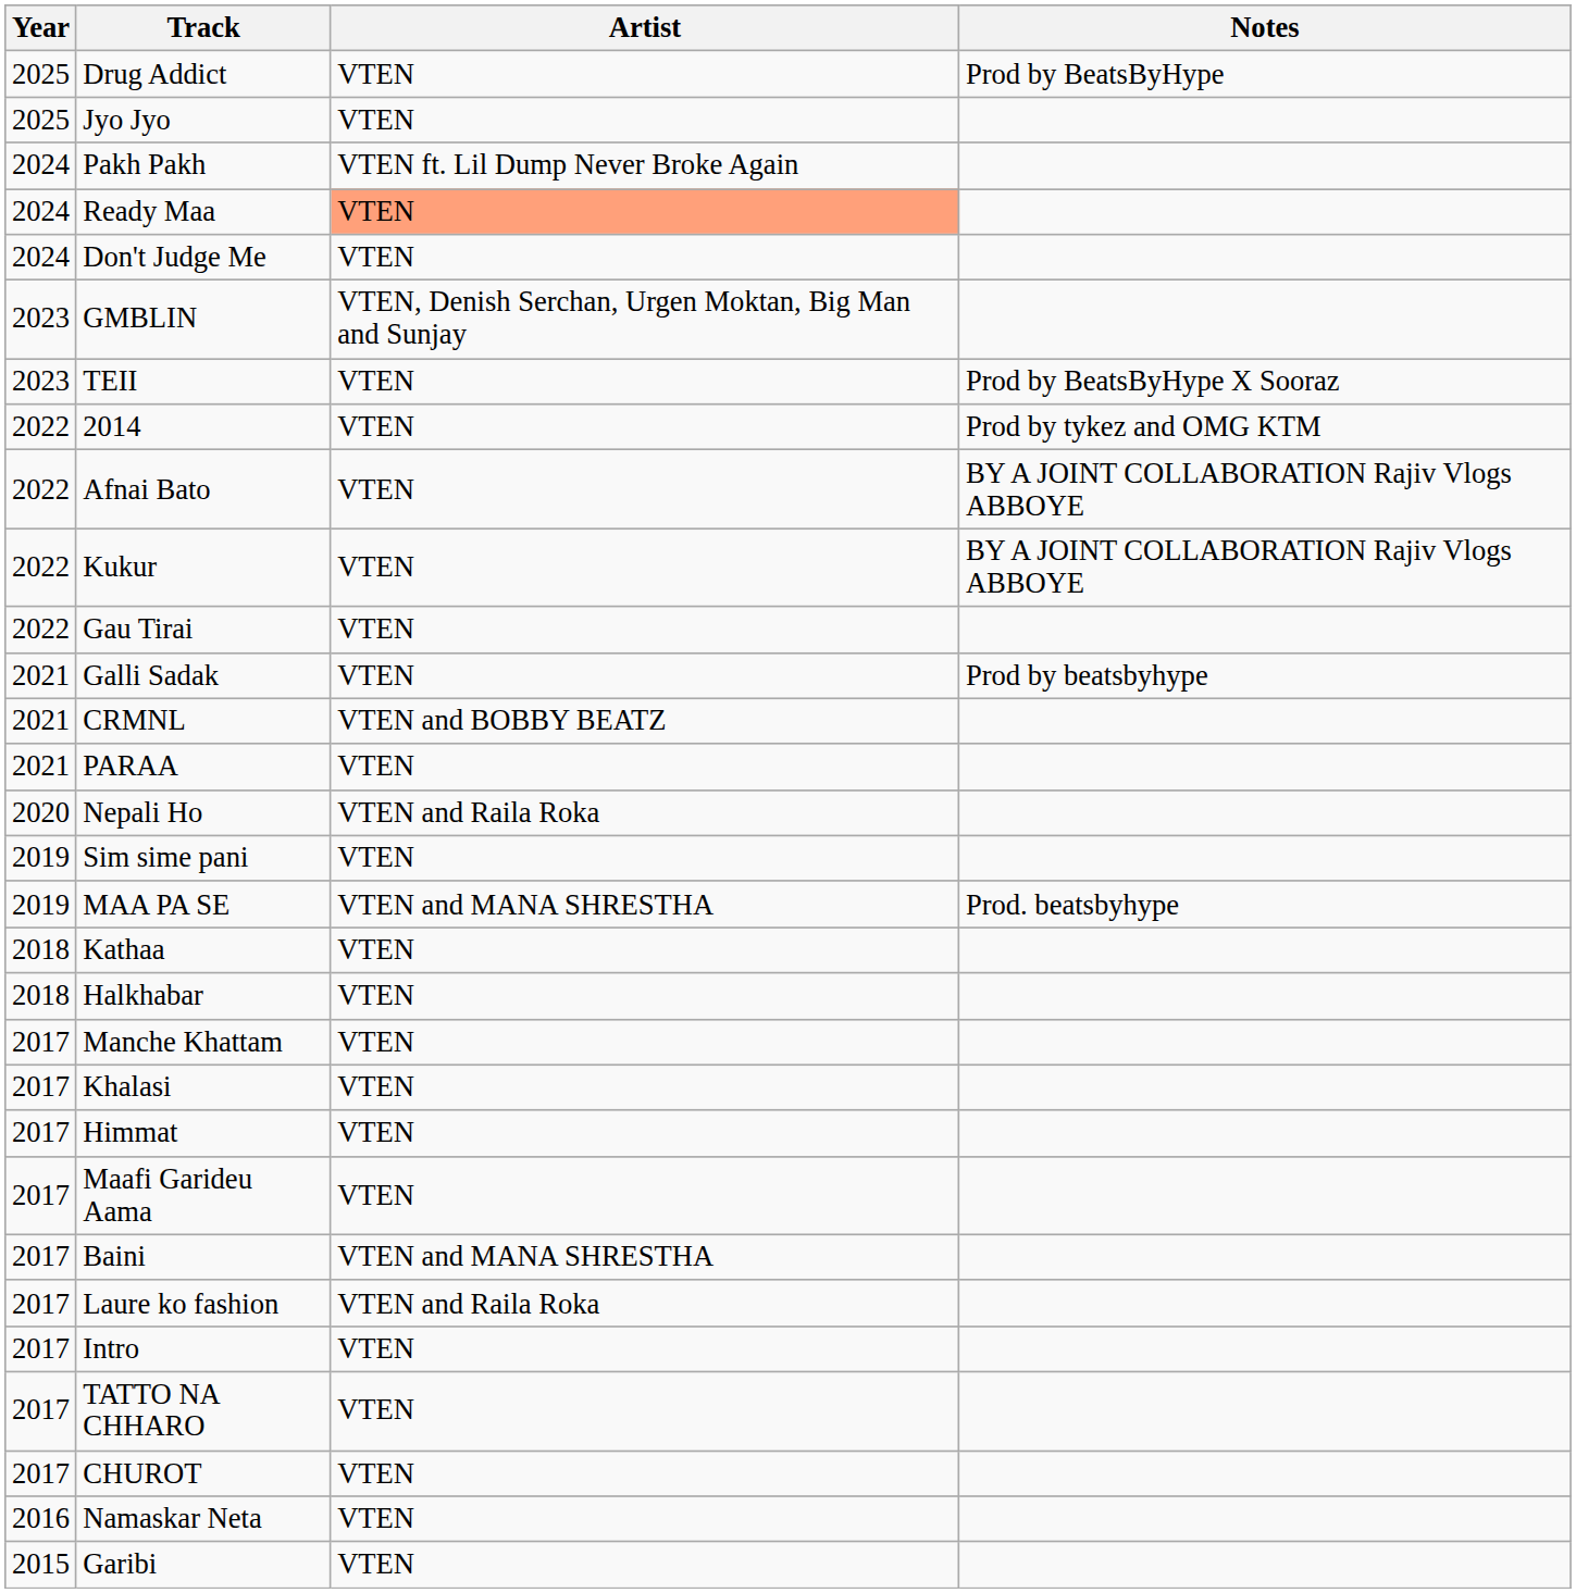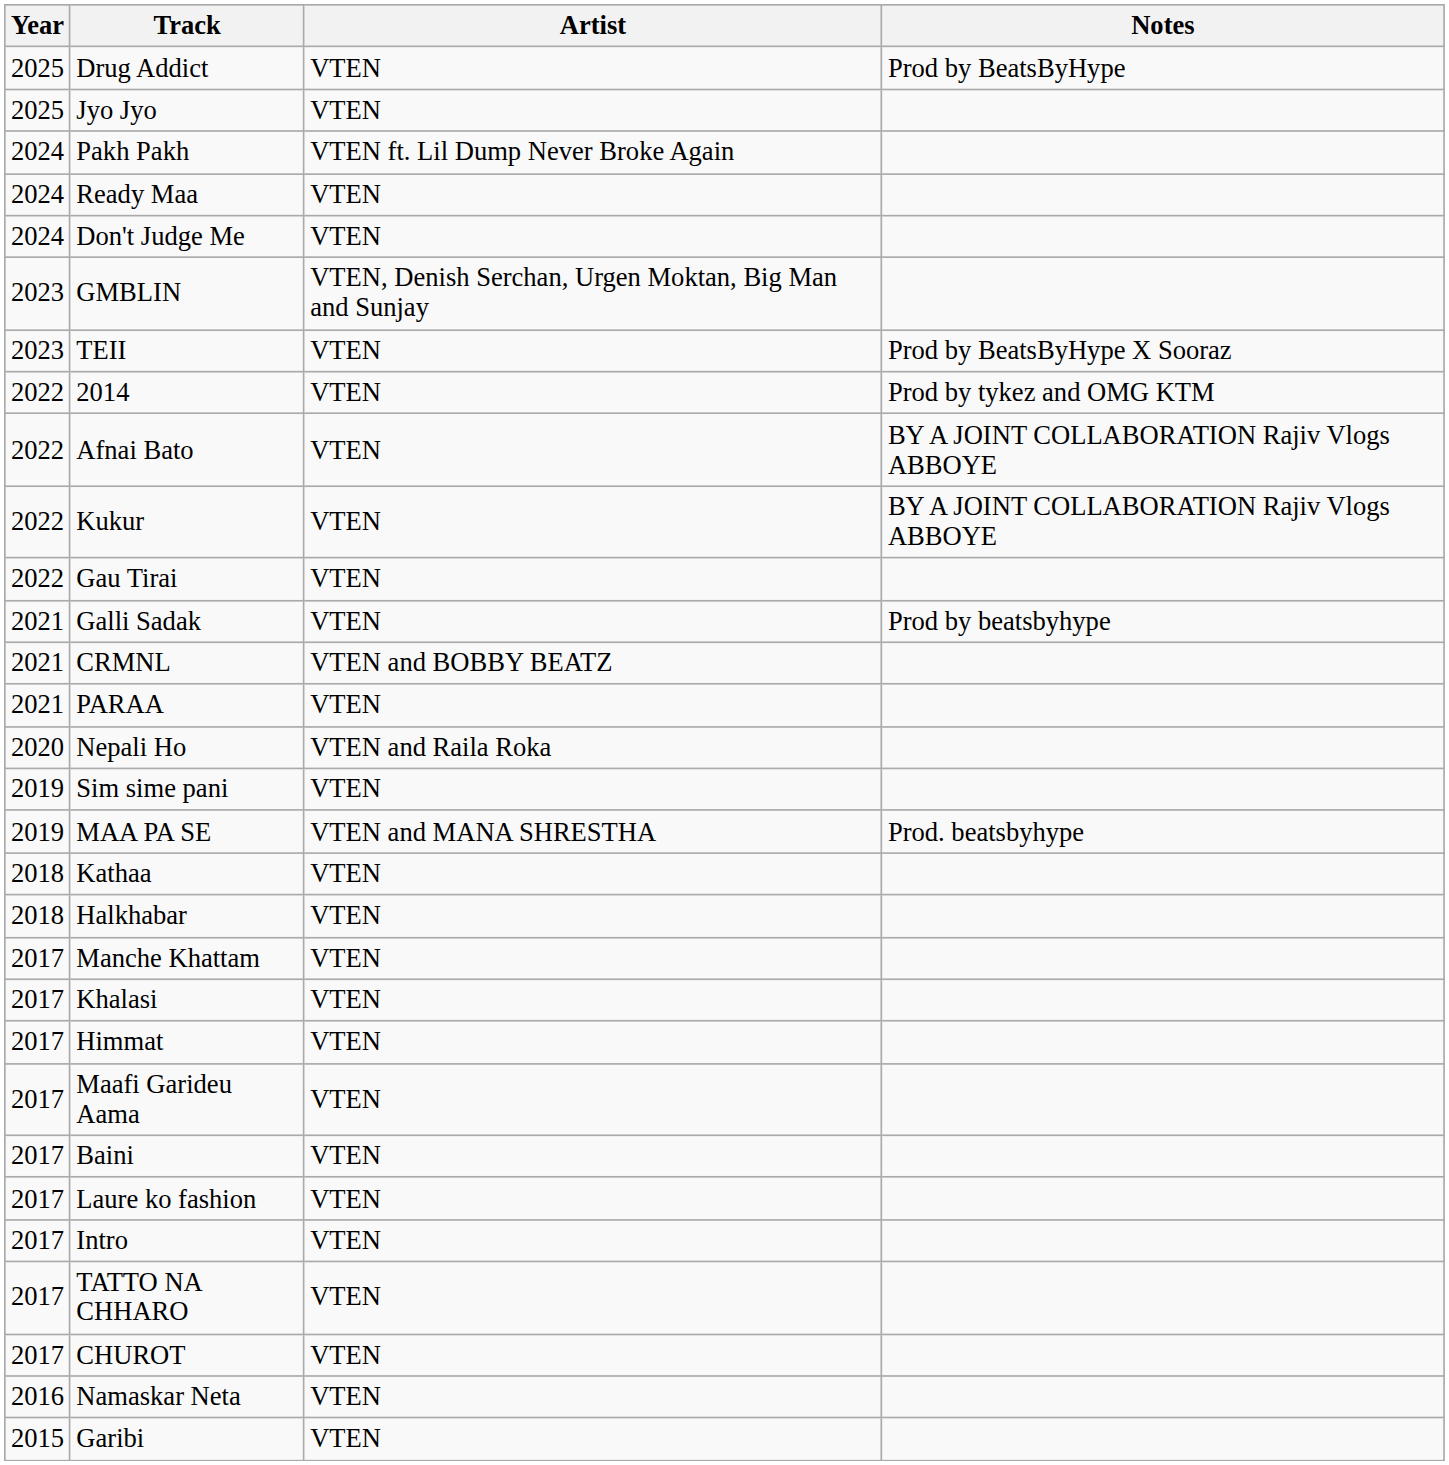Ready Maa | Artist: lightsalmon background -> no background
Baini | Artist: VTEN and MANA SHRESTHA -> VTEN
Laure ko fashion | Artist: VTEN and Raila Roka -> VTEN
